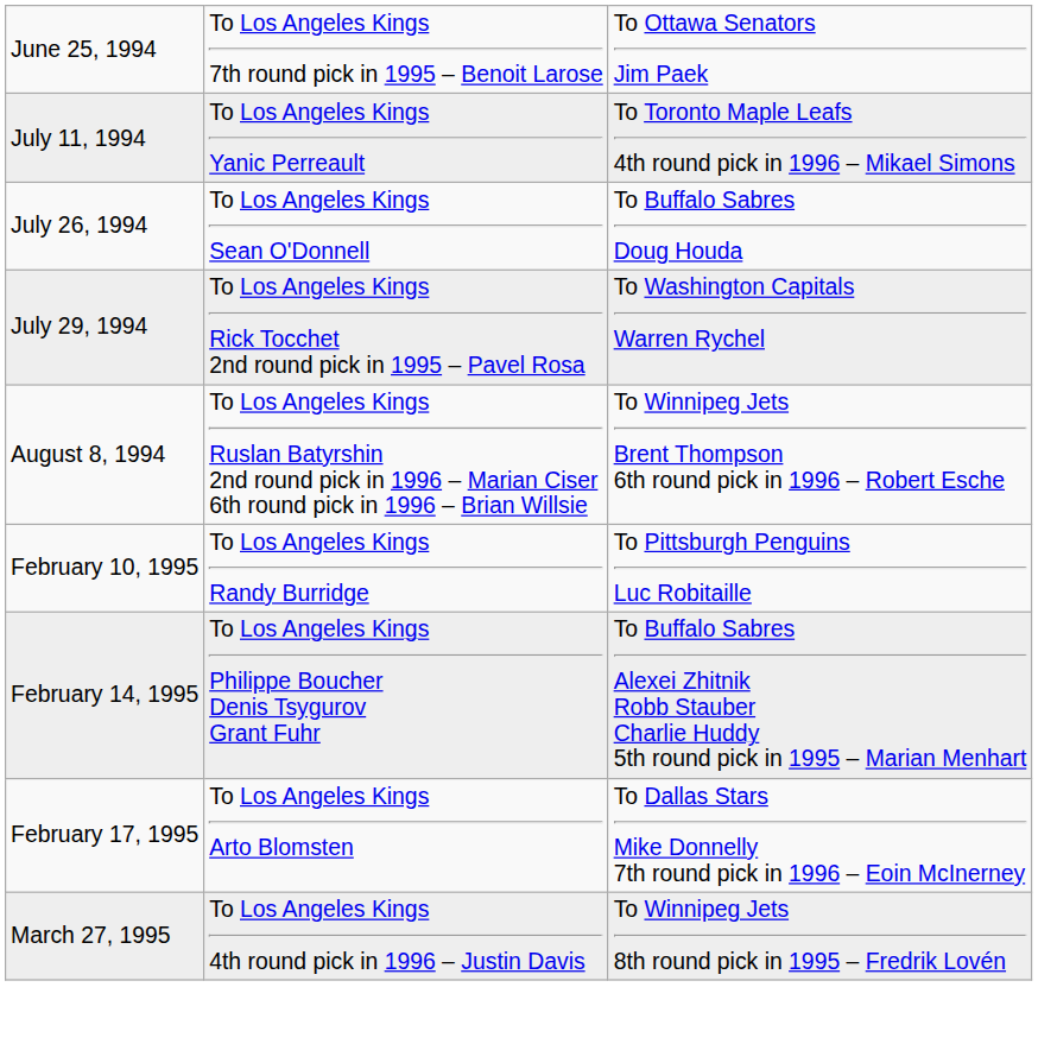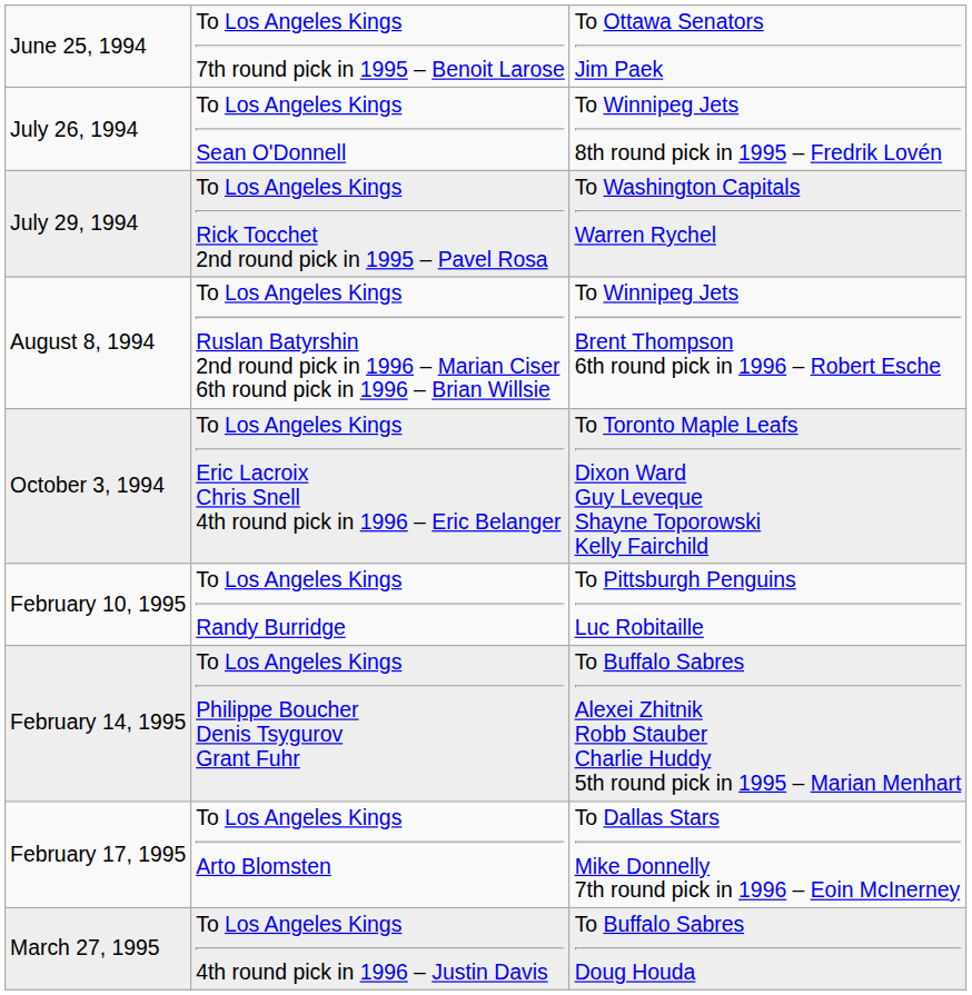- row: July 11, 1994 | To Los Angeles Kings Yanic Perreault | To Toronto Maple Leafs 4th round pick in 1996 – Mikael Simons
July 26, 1994 | column 3: To Buffalo Sabres Doug Houda -> To Winnipeg Jets 8th round pick in 1995 – Fredrik Lovén
+ row: October 3, 1994 | To Los Angeles Kings Eric Lacroix Chris Snell 4th round pick in 1996 – Eric Belanger | To Toronto Maple Leafs Dixon Ward Guy Leveque Shayne Toporowski Kelly Fairchild
March 27, 1995 | column 3: To Winnipeg Jets 8th round pick in 1995 – Fredrik Lovén -> To Buffalo Sabres Doug Houda
